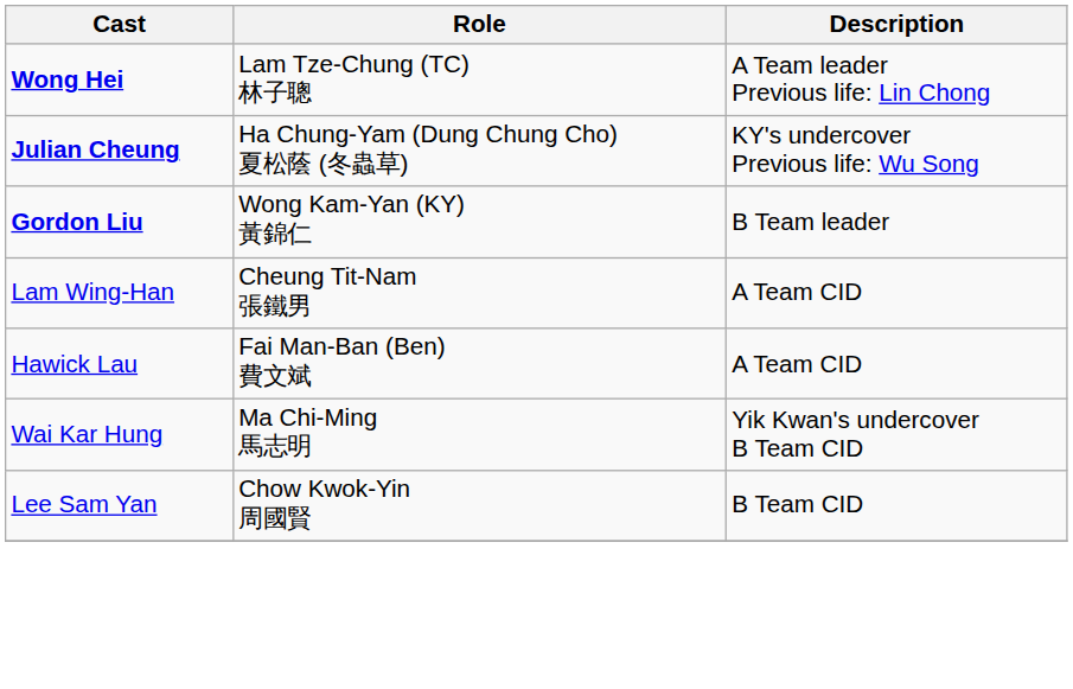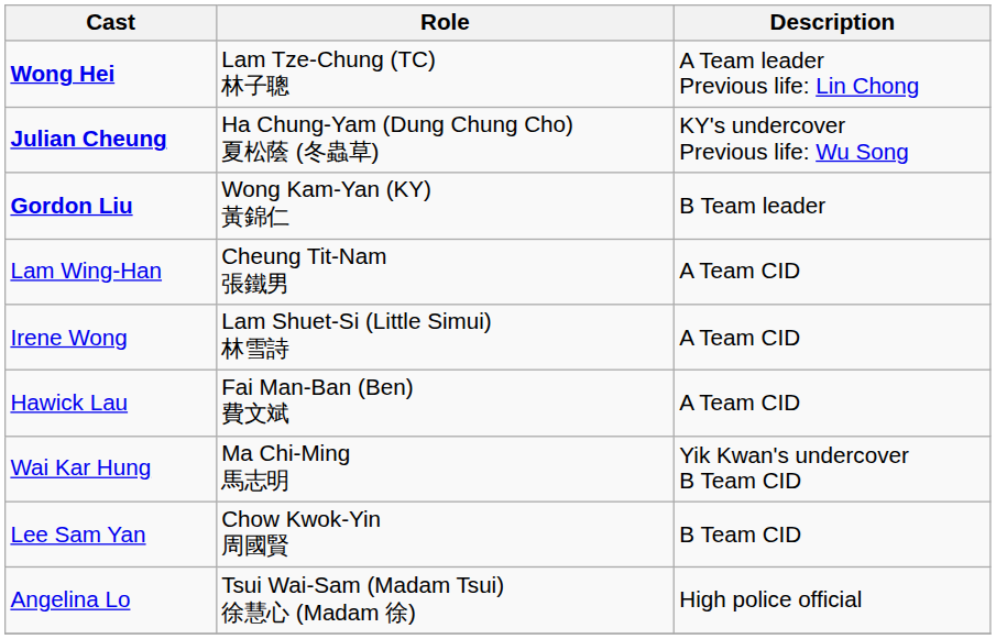+ row: Irene Wong | Lam Shuet-Si (Little Simui) 林雪詩 | A Team CID
+ row: Angelina Lo | Tsui Wai-Sam (Madam Tsui) 徐慧心 (Madam 徐) | High police official
